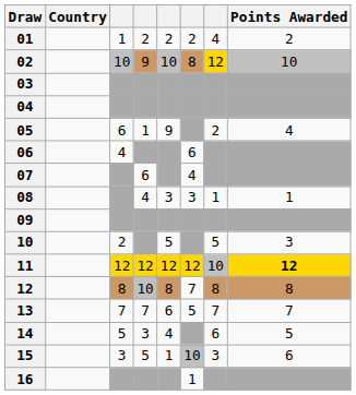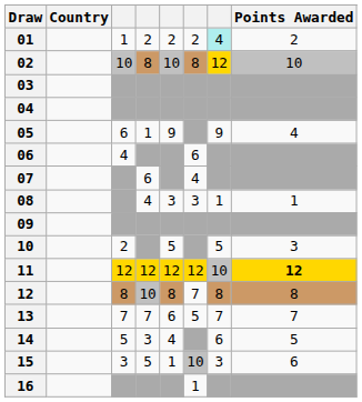01 | column 7: no background -> paleturquoise background
02 | column 4: 9 -> 8
05 | column 7: 2 -> 9
